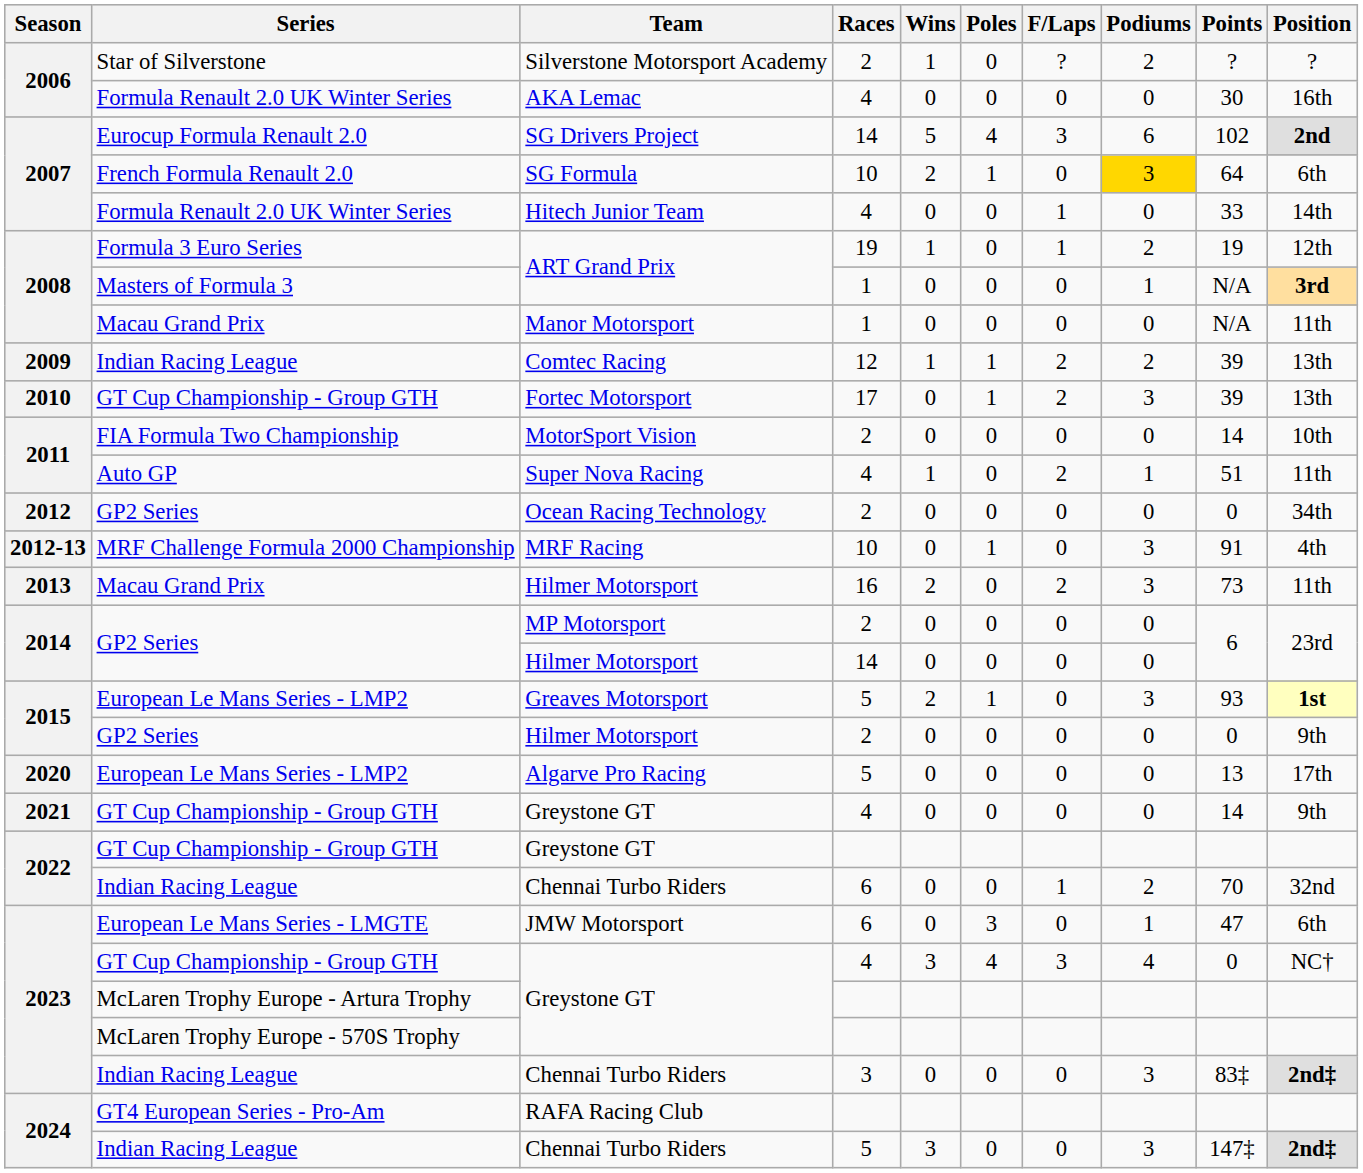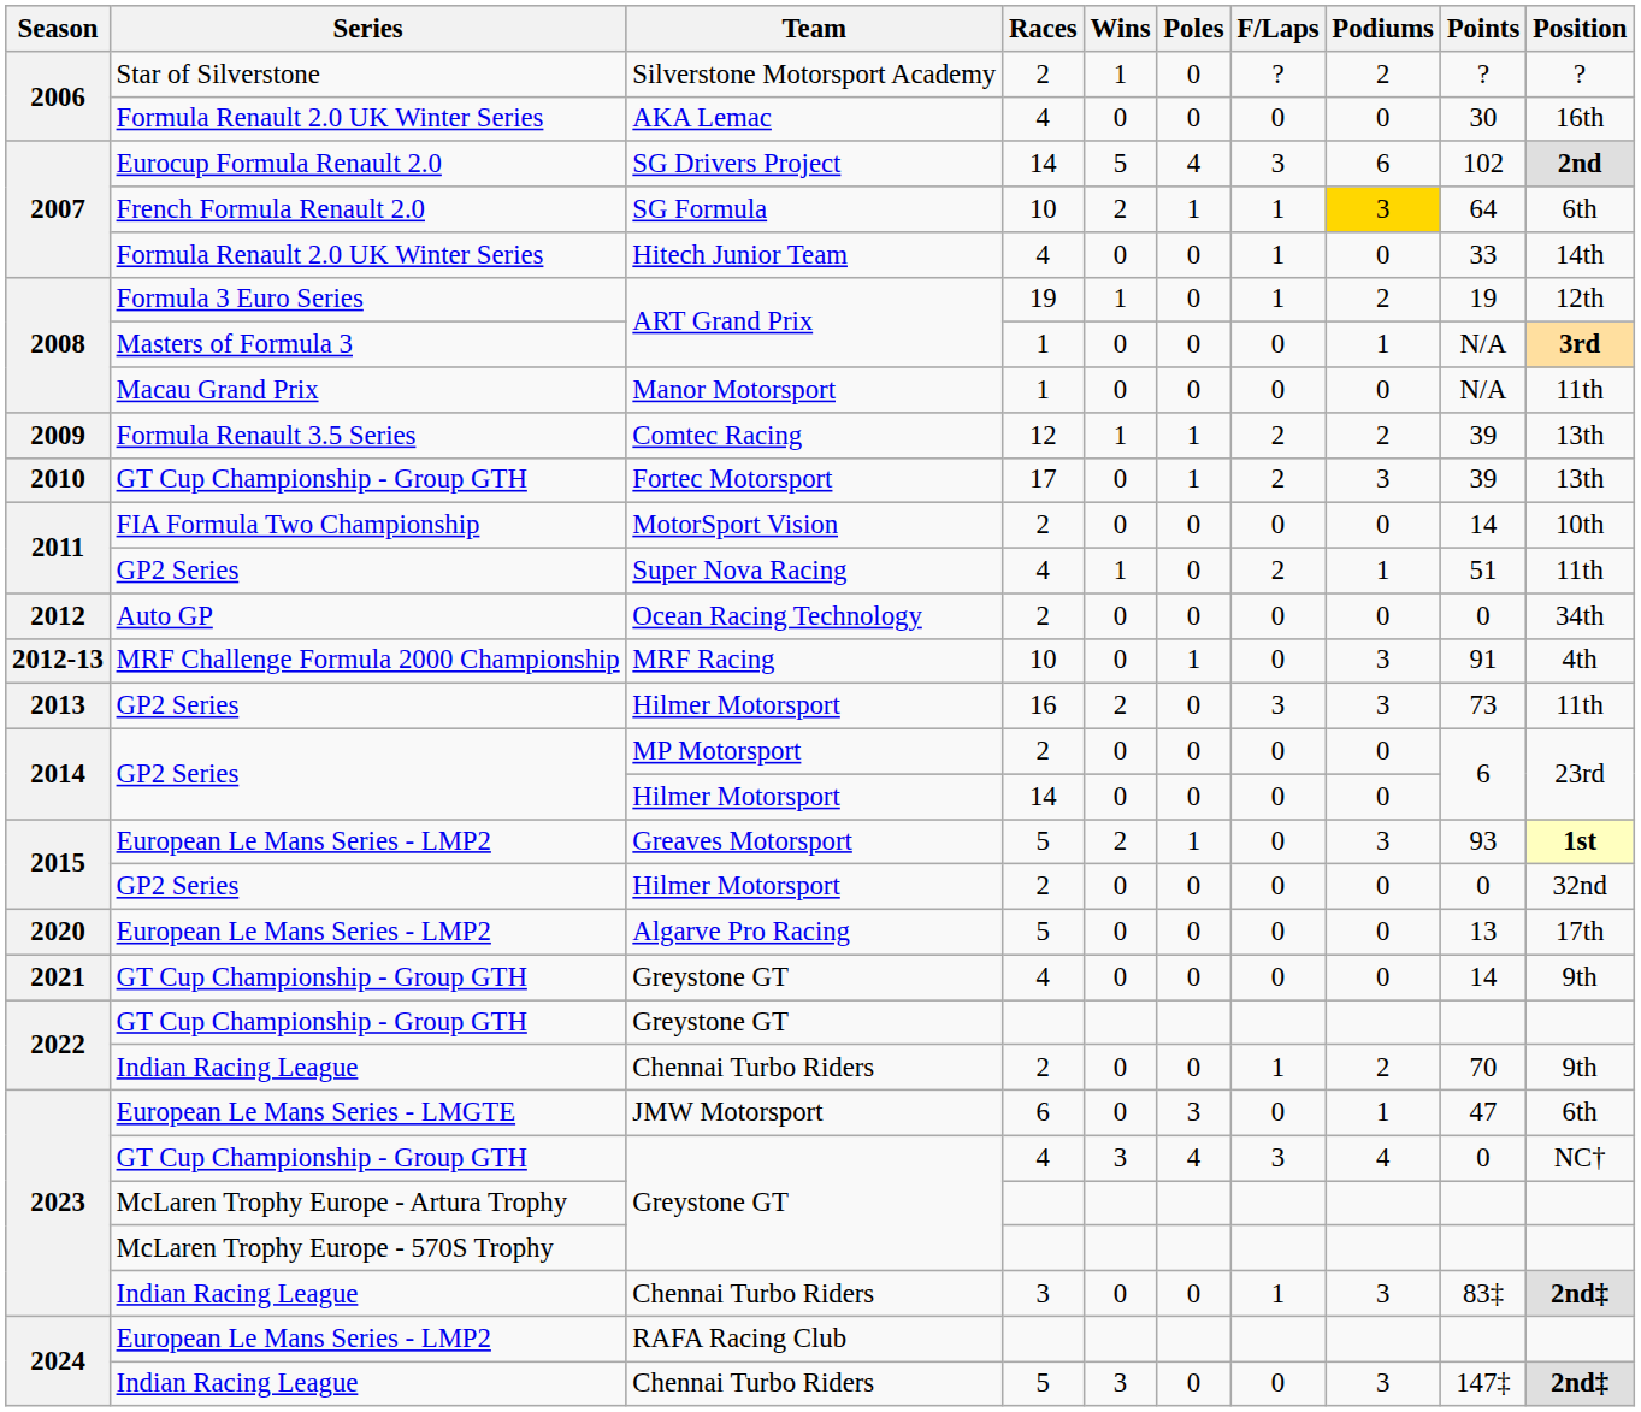SG Formula | F/Laps: 0 -> 1
Comtec Racing | Series: Indian Racing League -> Formula Renault 3.5 Series
Super Nova Racing | Series: Auto GP -> GP2 Series
Ocean Racing Technology | Series: GP2 Series -> Auto GP
2013 / Hilmer Motorsport | Series: Macau Grand Prix -> GP2 Series
2013 / Hilmer Motorsport | F/Laps: 2 -> 3
2015 / Hilmer Motorsport | Position: 9th -> 32nd
2022 / Chennai Turbo Riders | Races: 6 -> 2
2022 / Chennai Turbo Riders | Position: 32nd -> 9th
2023 / Chennai Turbo Riders | F/Laps: 0 -> 1
RAFA Racing Club | Series: GT4 European Series - Pro-Am -> European Le Mans Series - LMP2
